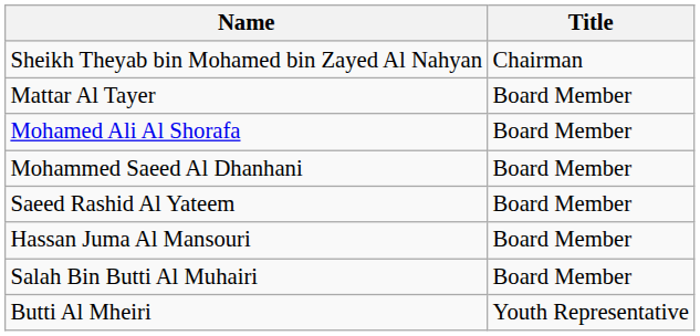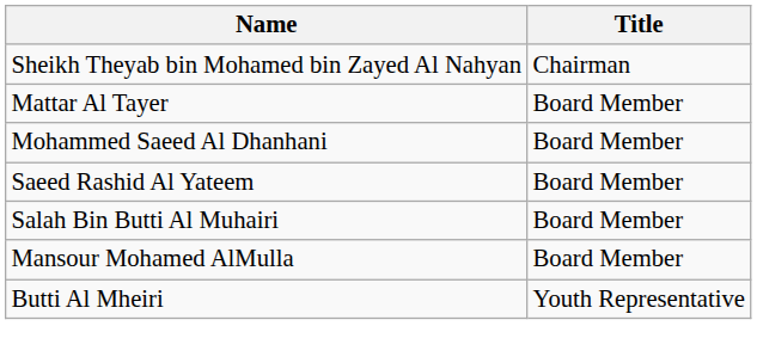- row: Mohamed Ali Al Shorafa | Board Member
- row: Hassan Juma Al Mansouri | Board Member
+ row: Mansour Mohamed AlMulla | Board Member
